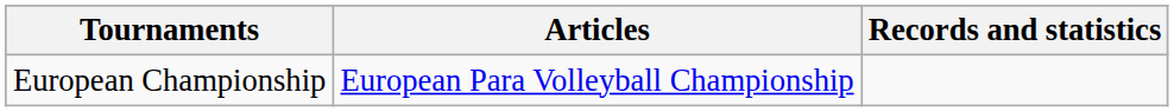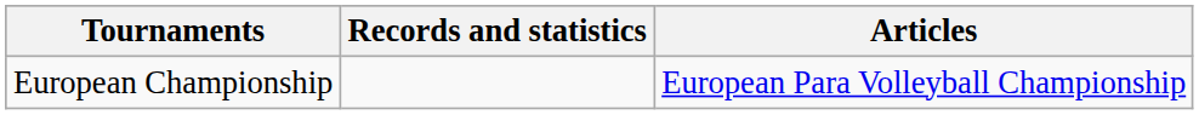columns swapped: Articles <-> Records and statistics
